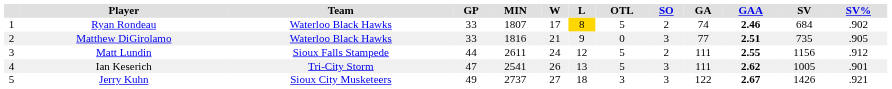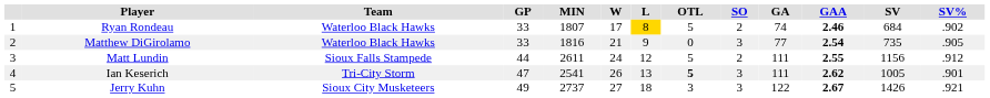Matthew DiGirolamo | GAA: 2.51 -> 2.54
Ian Keserich | OTL: normal -> bold
